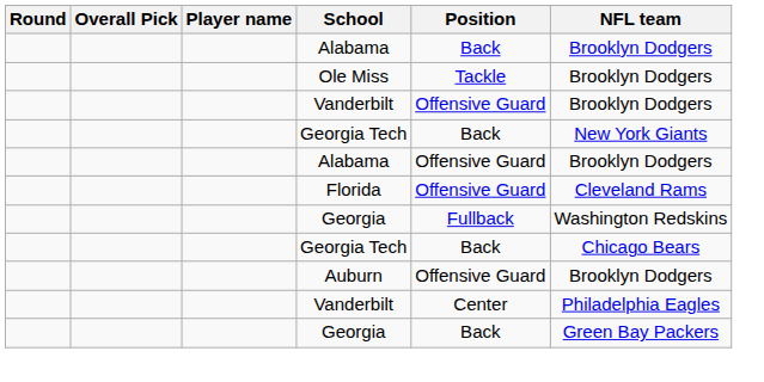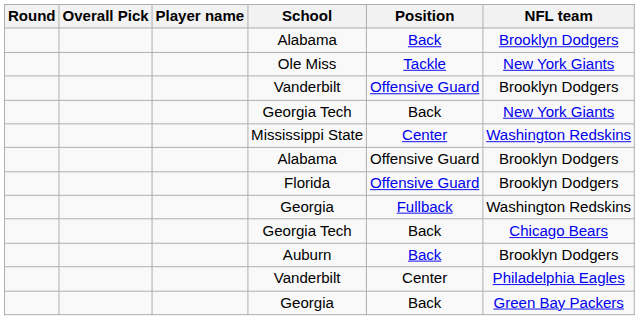Ole Miss | NFL team: Brooklyn Dodgers -> New York Giants
+ row: Mississippi State | Center | Washington Redskins
Florida | NFL team: Cleveland Rams -> Brooklyn Dodgers
Auburn | Position: Offensive Guard -> Back
